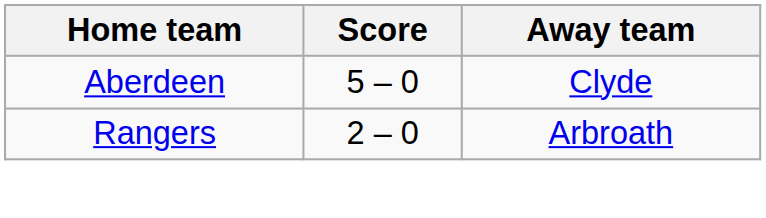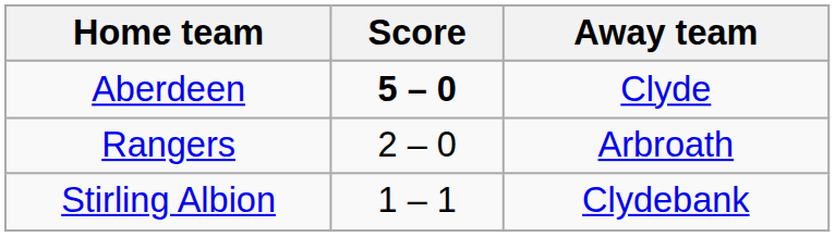Aberdeen | Score: normal -> bold
+ row: Stirling Albion | 1 – 1 | Clydebank
